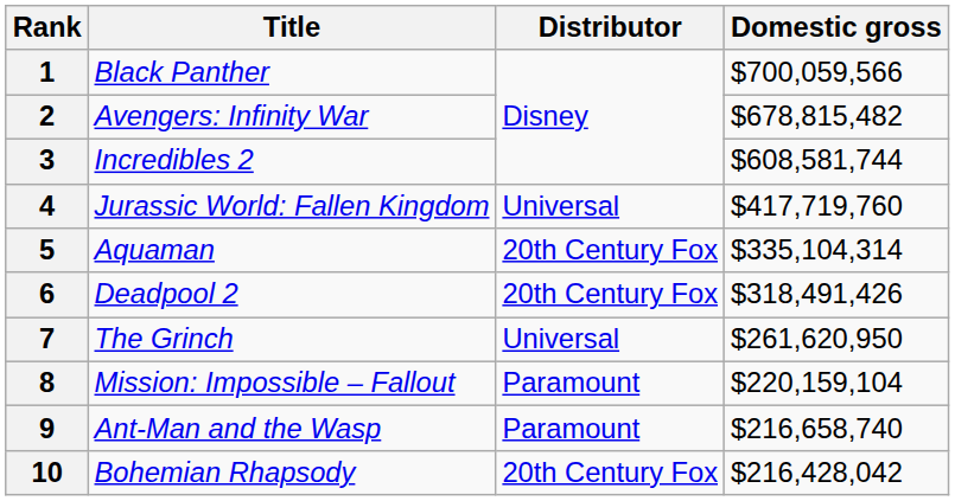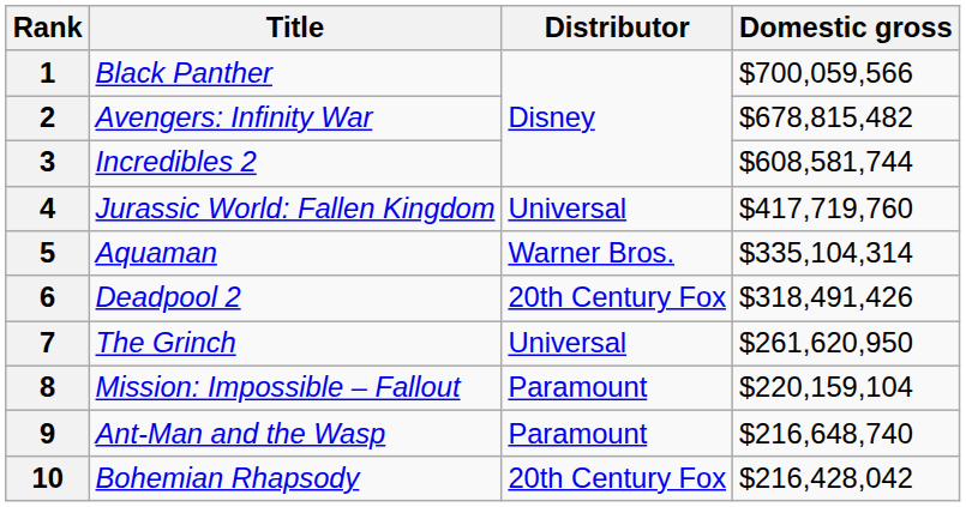5 | Distributor: 20th Century Fox -> Warner Bros.
9 | Domestic gross: $216,658,740 -> $216,648,740
